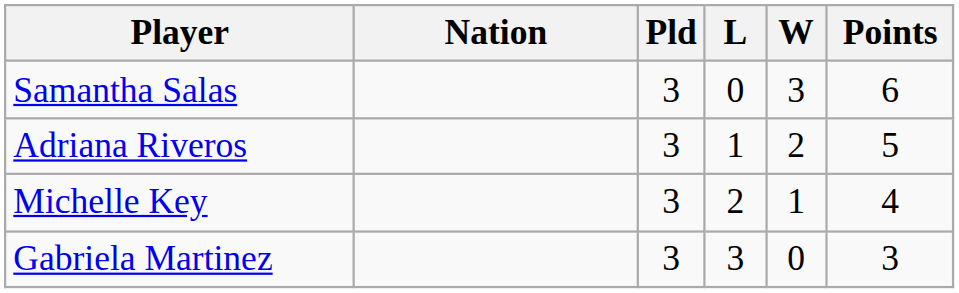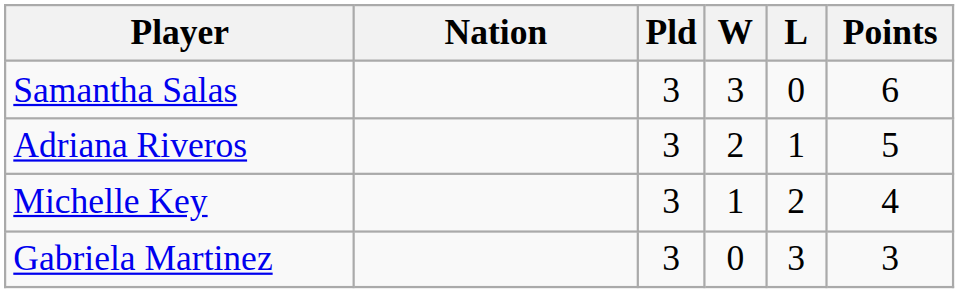columns swapped: W <-> L
